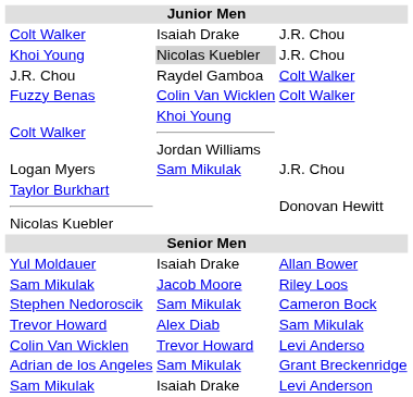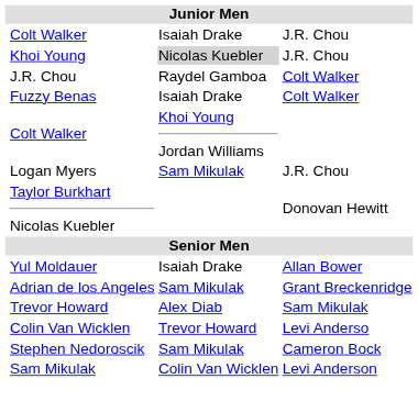Fuzzy Benas | column 3: Colin Van Wicklen -> Isaiah Drake
- row: Sam Mikulak | Jacob Moore | Riley Loos
rows swapped: Stephen Nedoroscik <-> Adrian de los Angeles
Sam Mikulak / Levi Anderson | column 3: Isaiah Drake -> Colin Van Wicklen
